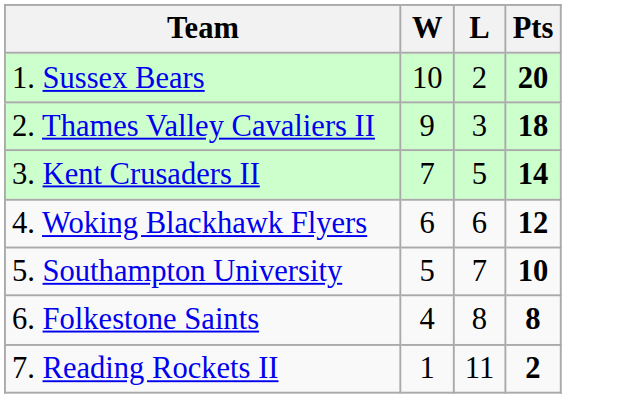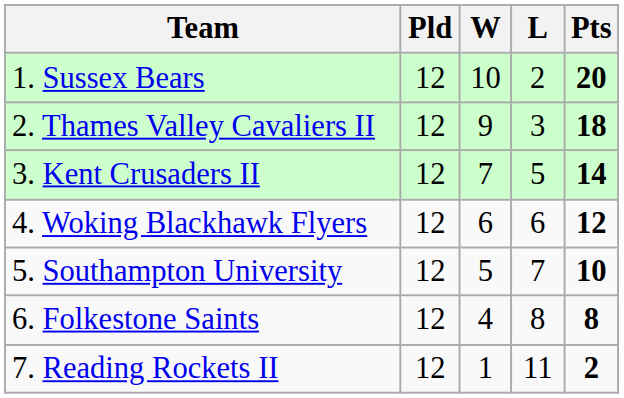+ column: Pld | 12 | 12 | 12 | 12 | 12 | 12 | 12
